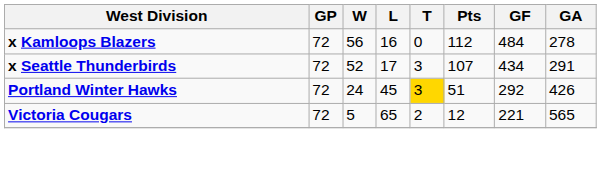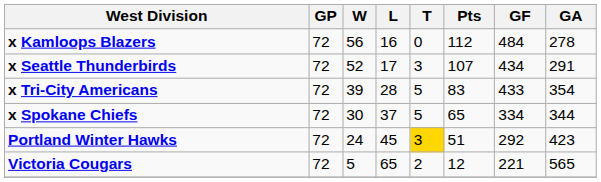+ row: x Tri-City Americans | 72 | 39 | 28 | 5 | 83 | 433 | 354
+ row: x Spokane Chiefs | 72 | 30 | 37 | 5 | 65 | 334 | 344
Portland Winter Hawks | GA: 426 -> 423
